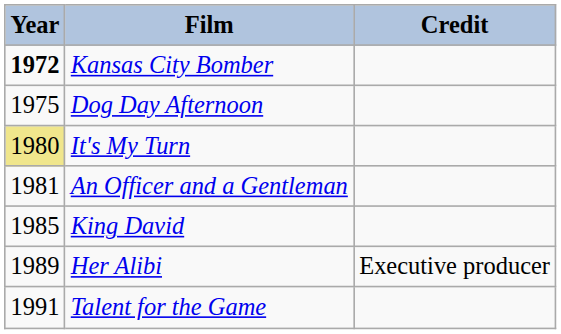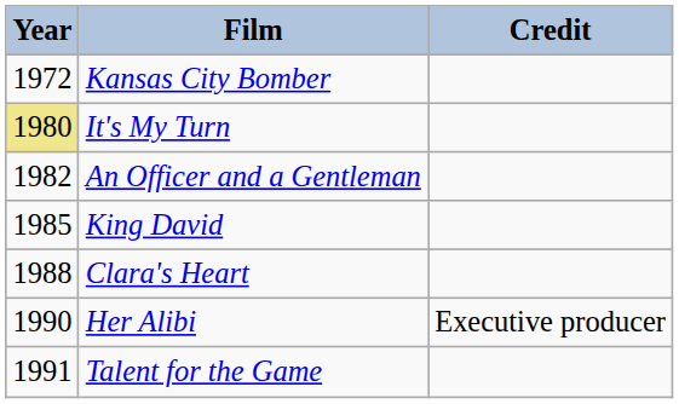Kansas City Bomber | Year: bold -> normal
- row: 1975 | Dog Day Afternoon
An Officer and a Gentleman | Year: 1981 -> 1982
+ row: 1988 | Clara's Heart
Her Alibi | Year: 1989 -> 1990
